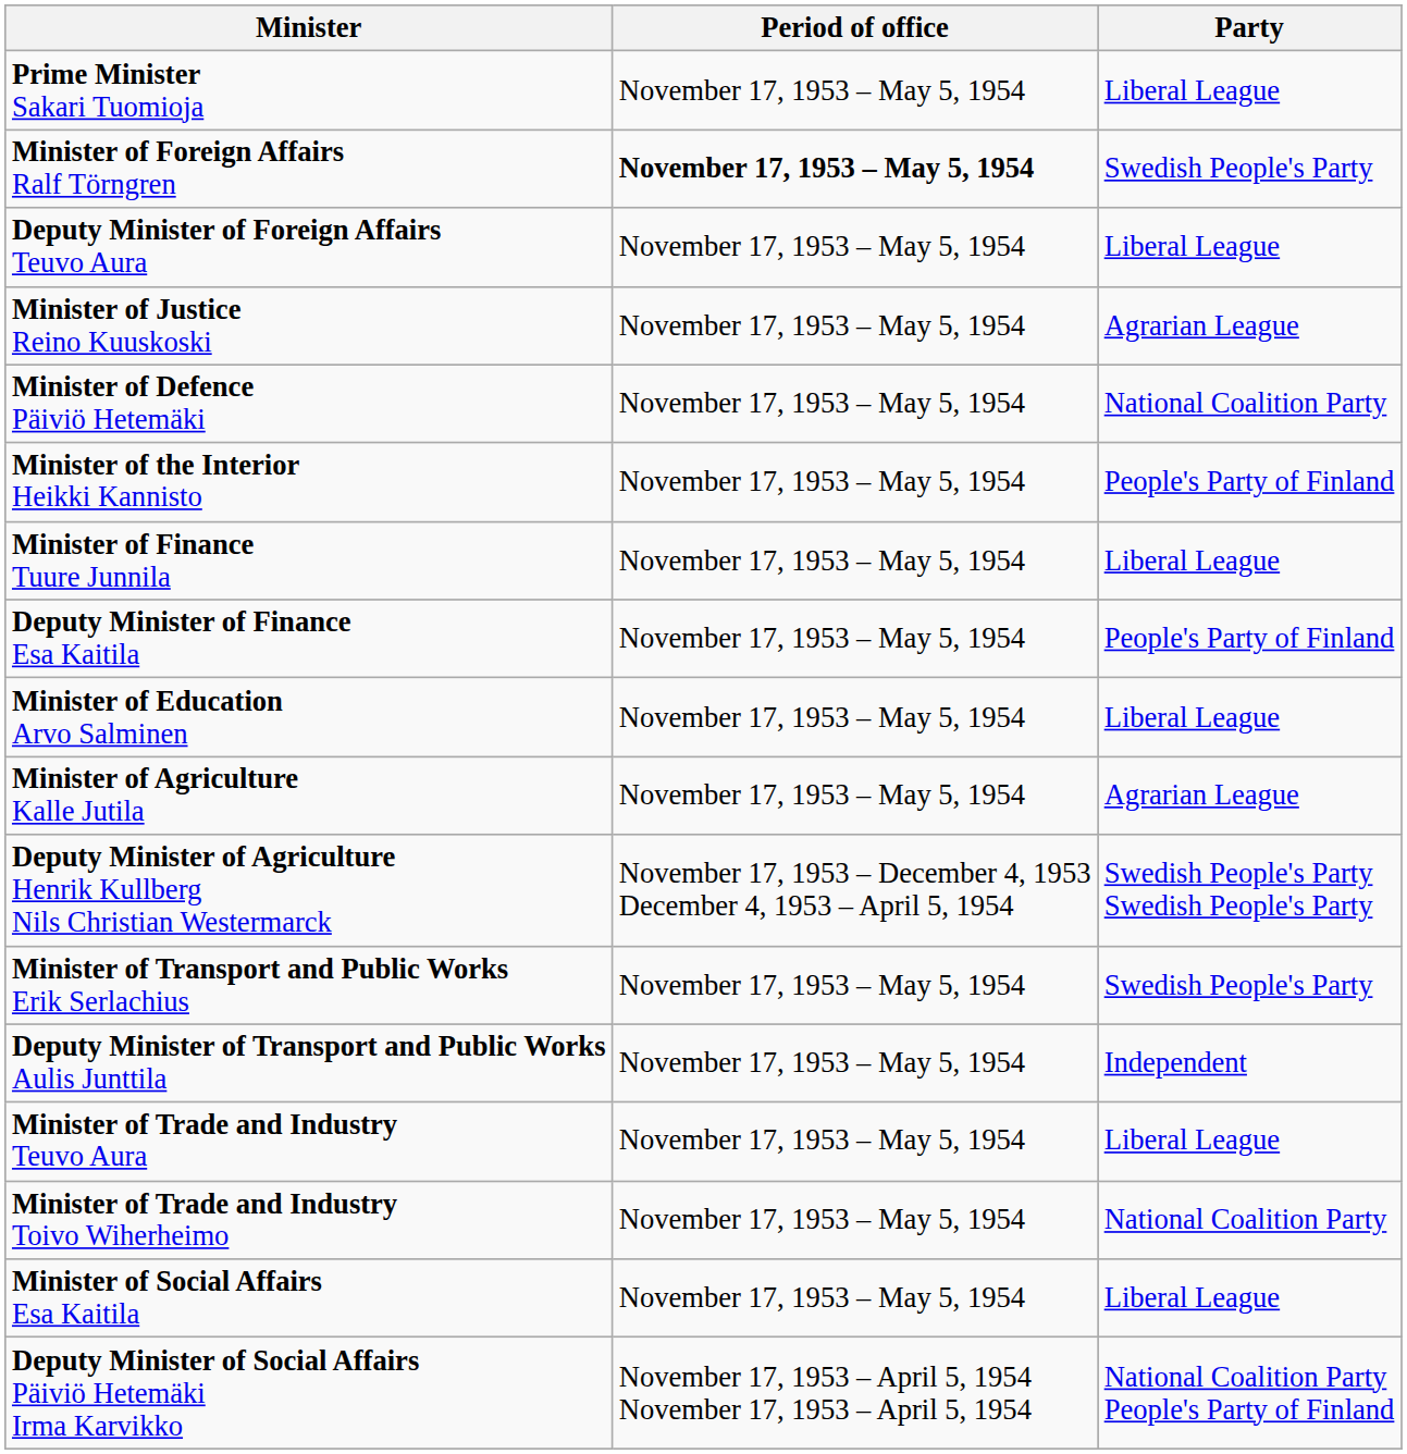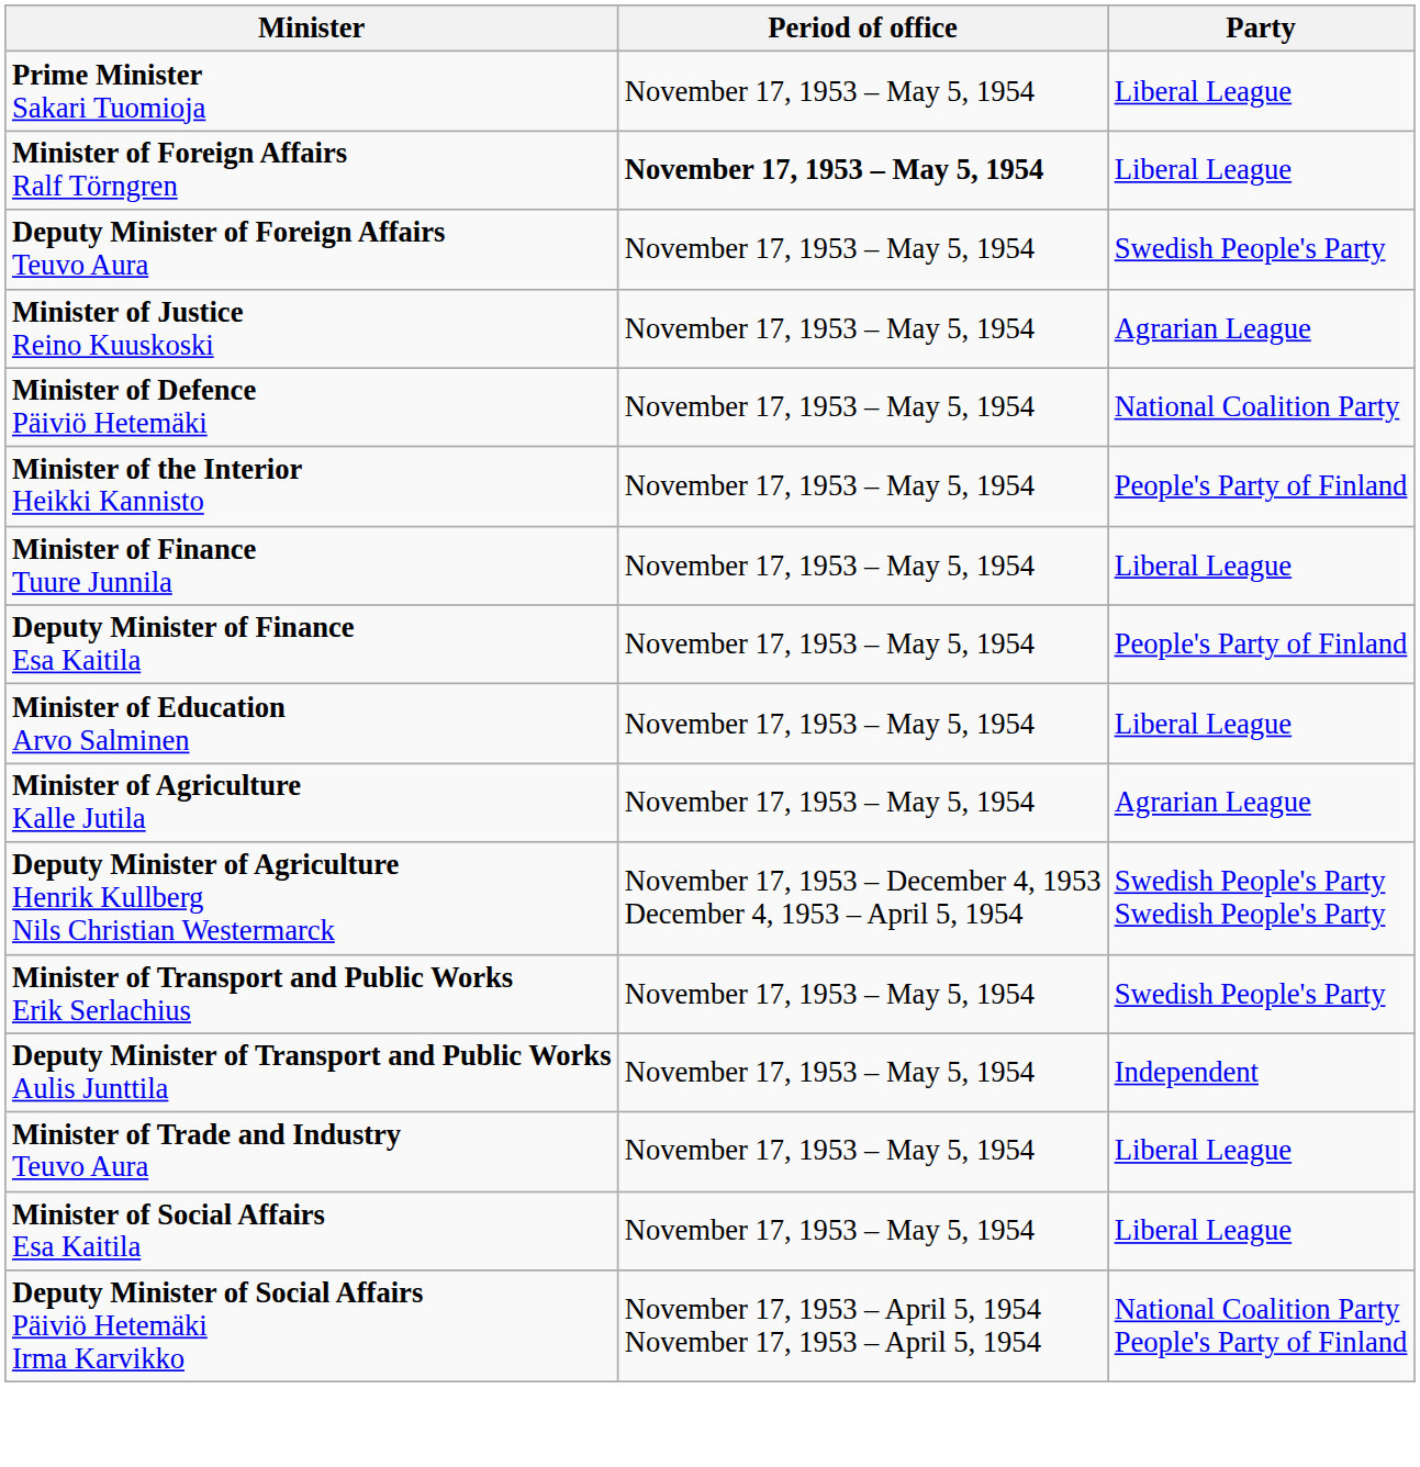Minister of Foreign Affairs Ralf Törngren | Party: Swedish People's Party -> Liberal League
Deputy Minister of Foreign Affairs Teuvo Aura | Party: Liberal League -> Swedish People's Party
- row: Minister of Trade and Industry Toivo Wiherheimo | November 17, 1953 – May 5, 1954 | National Coalition Party
